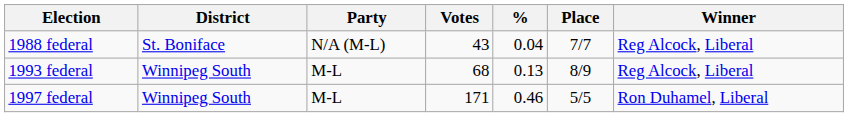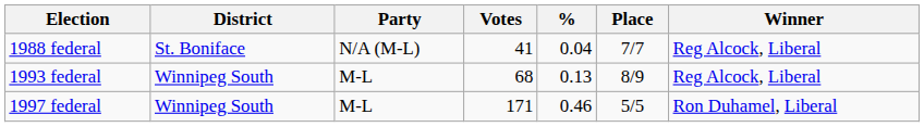1988 federal | Votes: 43 -> 41
